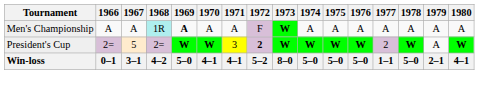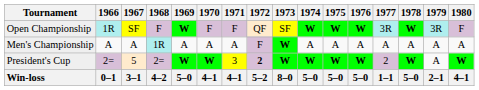+ row: Open Championship | 1R | SF | F | W | F | F | QF | SF | W | W | W | 3R | W | 3R | F
Men's Championship | 1969: bold -> normal
